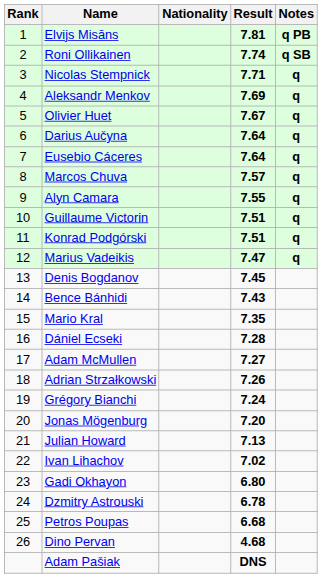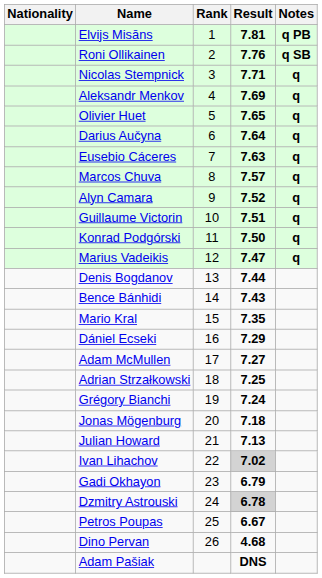columns swapped: Rank <-> Nationality
Roni Ollikainen | Result: 7.74 -> 7.76
Olivier Huet | Result: 7.67 -> 7.65
Eusebio Cáceres | Result: 7.64 -> 7.63
Alyn Camara | Result: 7.55 -> 7.52
Konrad Podgórski | Result: 7.51 -> 7.50
Denis Bogdanov | Result: 7.45 -> 7.44
Dániel Ecseki | Result: 7.28 -> 7.29
Adrian Strzałkowski | Result: 7.26 -> 7.25
Jonas Mögenburg | Result: 7.20 -> 7.18
Ivan Lihachov | Result: no background -> lightgrey background
Gadi Okhayon | Result: 6.80 -> 6.79
Dzmitry Astrouski | Result: no background -> lightgrey background
Petros Poupas | Result: 6.68 -> 6.67
